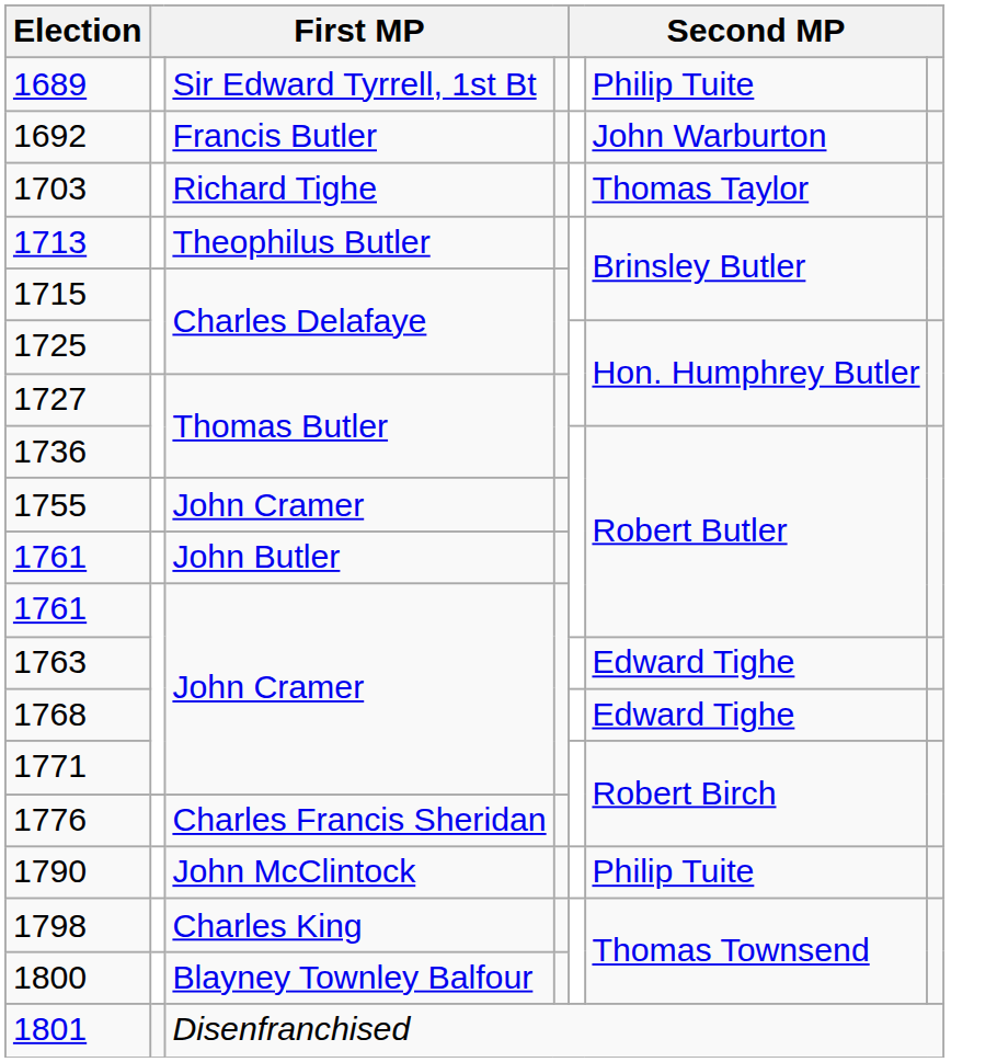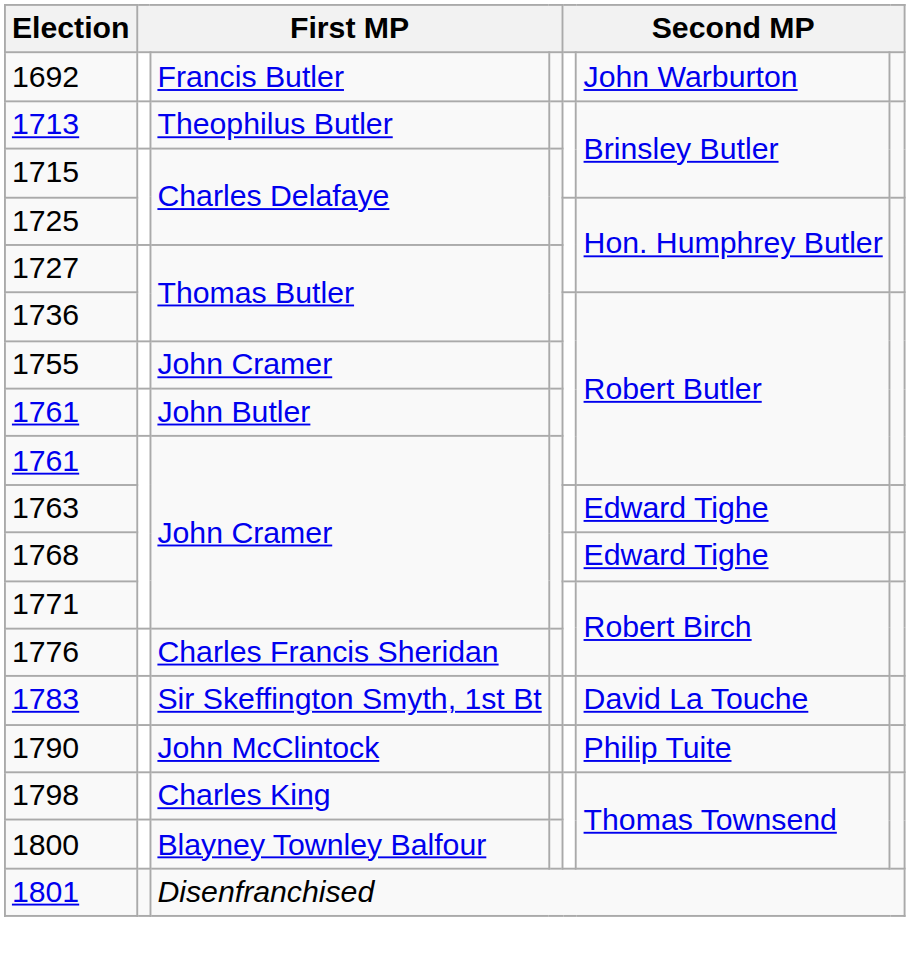- row: 1689 | Sir Edward Tyrrell, 1st Bt | Philip Tuite
- row: 1703 | Richard Tighe | Thomas Taylor
+ row: 1783 | Sir Skeffington Smyth, 1st Bt | David La Touche
